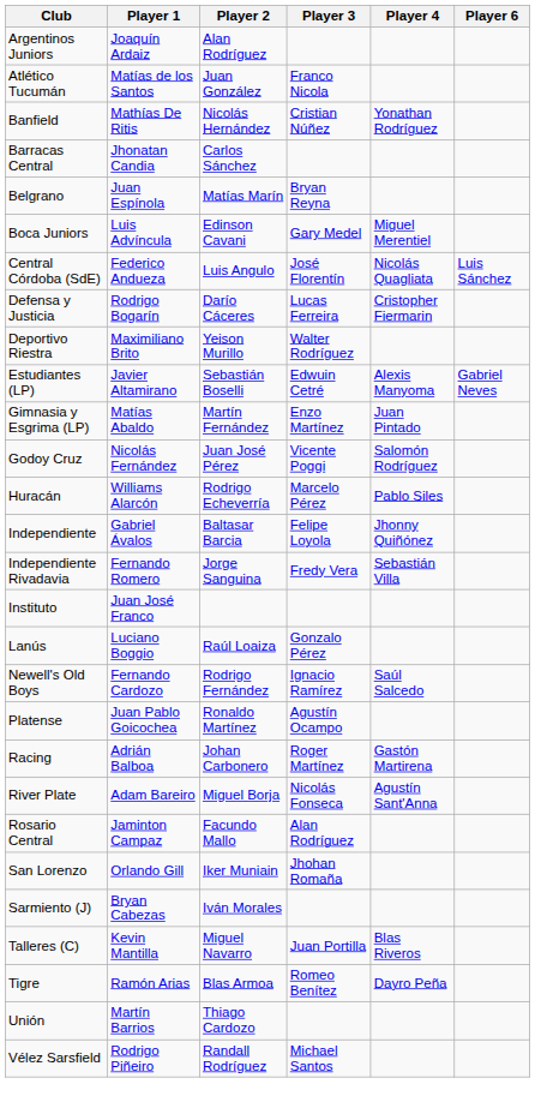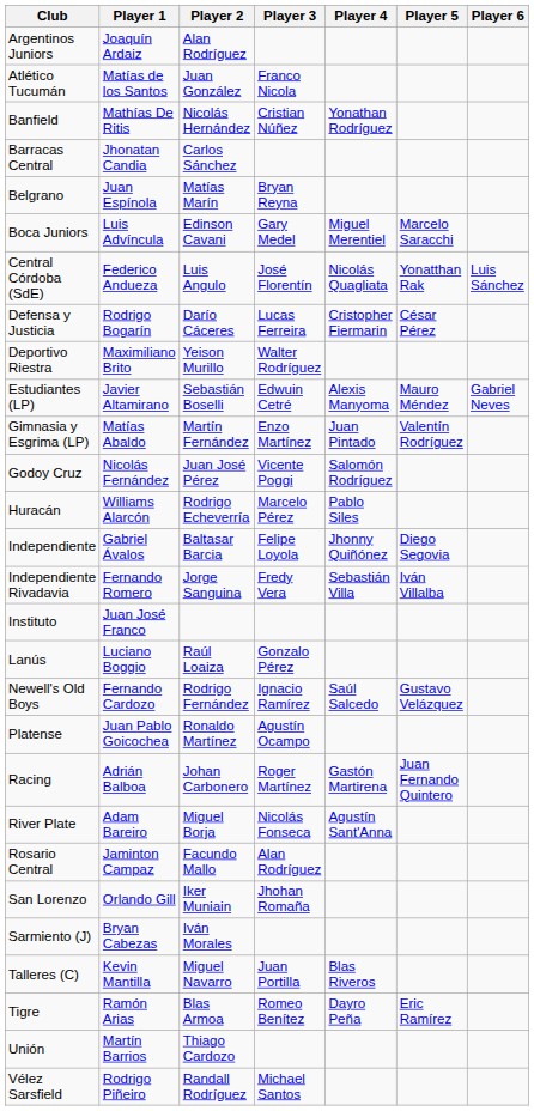+ column: Player 5 | Marcelo Saracchi | Yonatthan Rak | César Pérez | Mauro Méndez | Valentín Rodríguez | Diego Segovia | Iván Villalba | Gustavo Velázquez | Juan Fernando Quintero | Eric Ramírez
